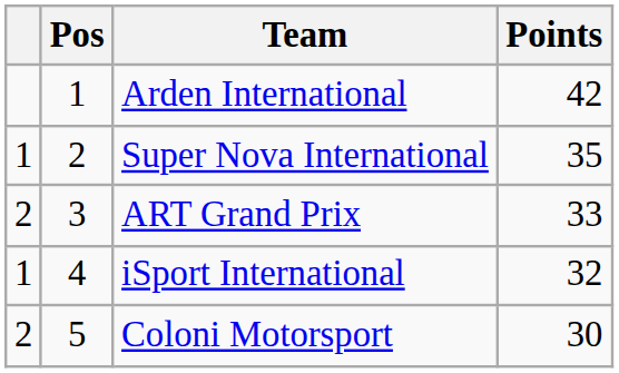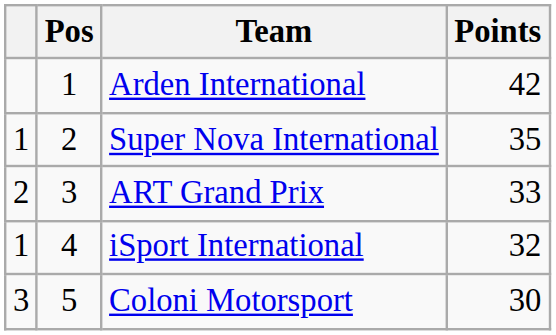Coloni Motorsport | column 1: 2 -> 3
